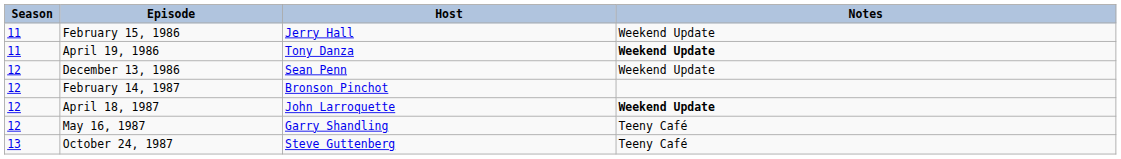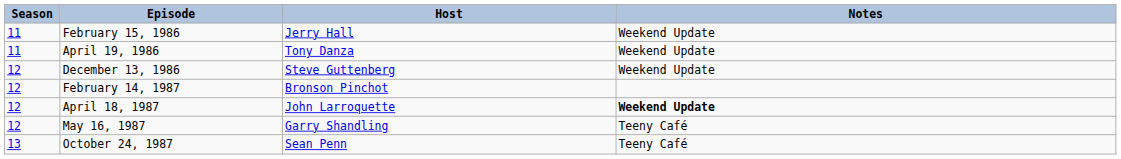April 19, 1986 | Notes: bold -> normal
December 13, 1986 | Host: Sean Penn -> Steve Guttenberg
October 24, 1987 | Host: Steve Guttenberg -> Sean Penn
